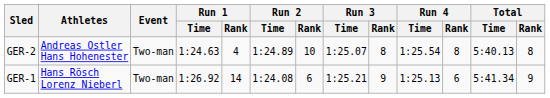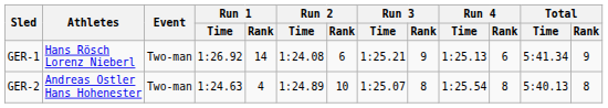rows swapped: GER-1 <-> GER-2
